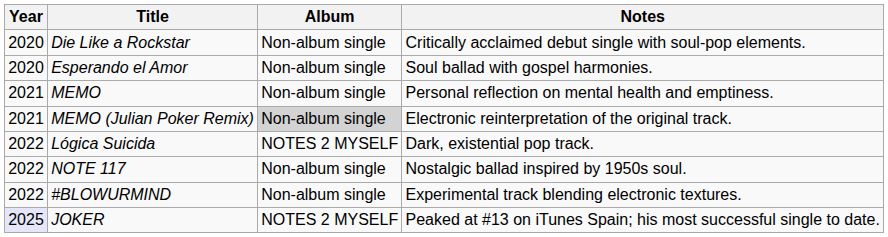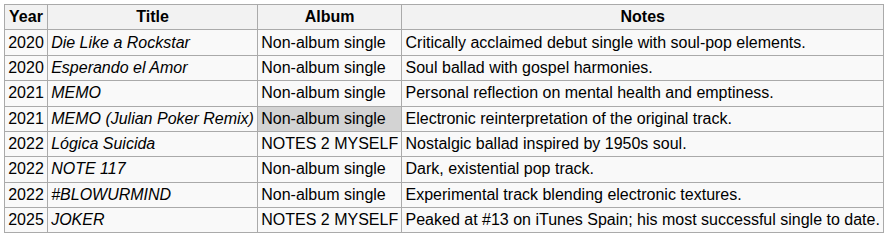Lógica Suicida | Notes: Dark, existential pop track. -> Nostalgic ballad inspired by 1950s soul.
NOTE 117 | Notes: Nostalgic ballad inspired by 1950s soul. -> Dark, existential pop track.
JOKER | Year: lavender background -> no background
